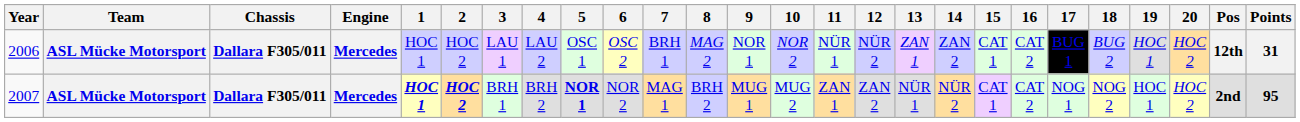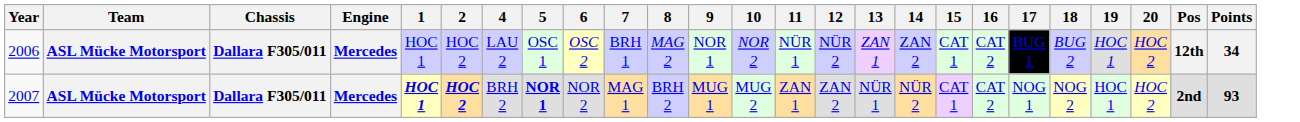- column: 3 | LAU 1 | BRH 1
2006 | Points: 31 -> 34
2007 | Points: 95 -> 93
